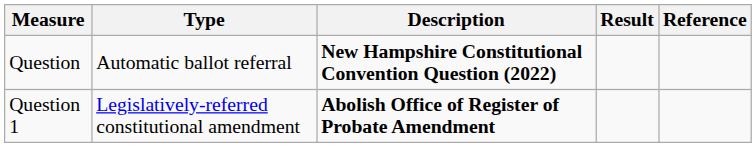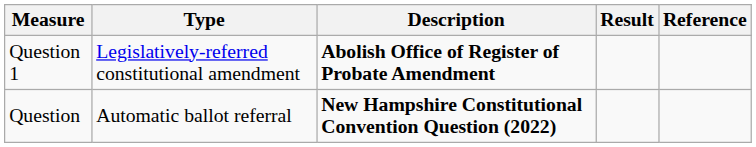rows swapped: Question <-> Question 1
